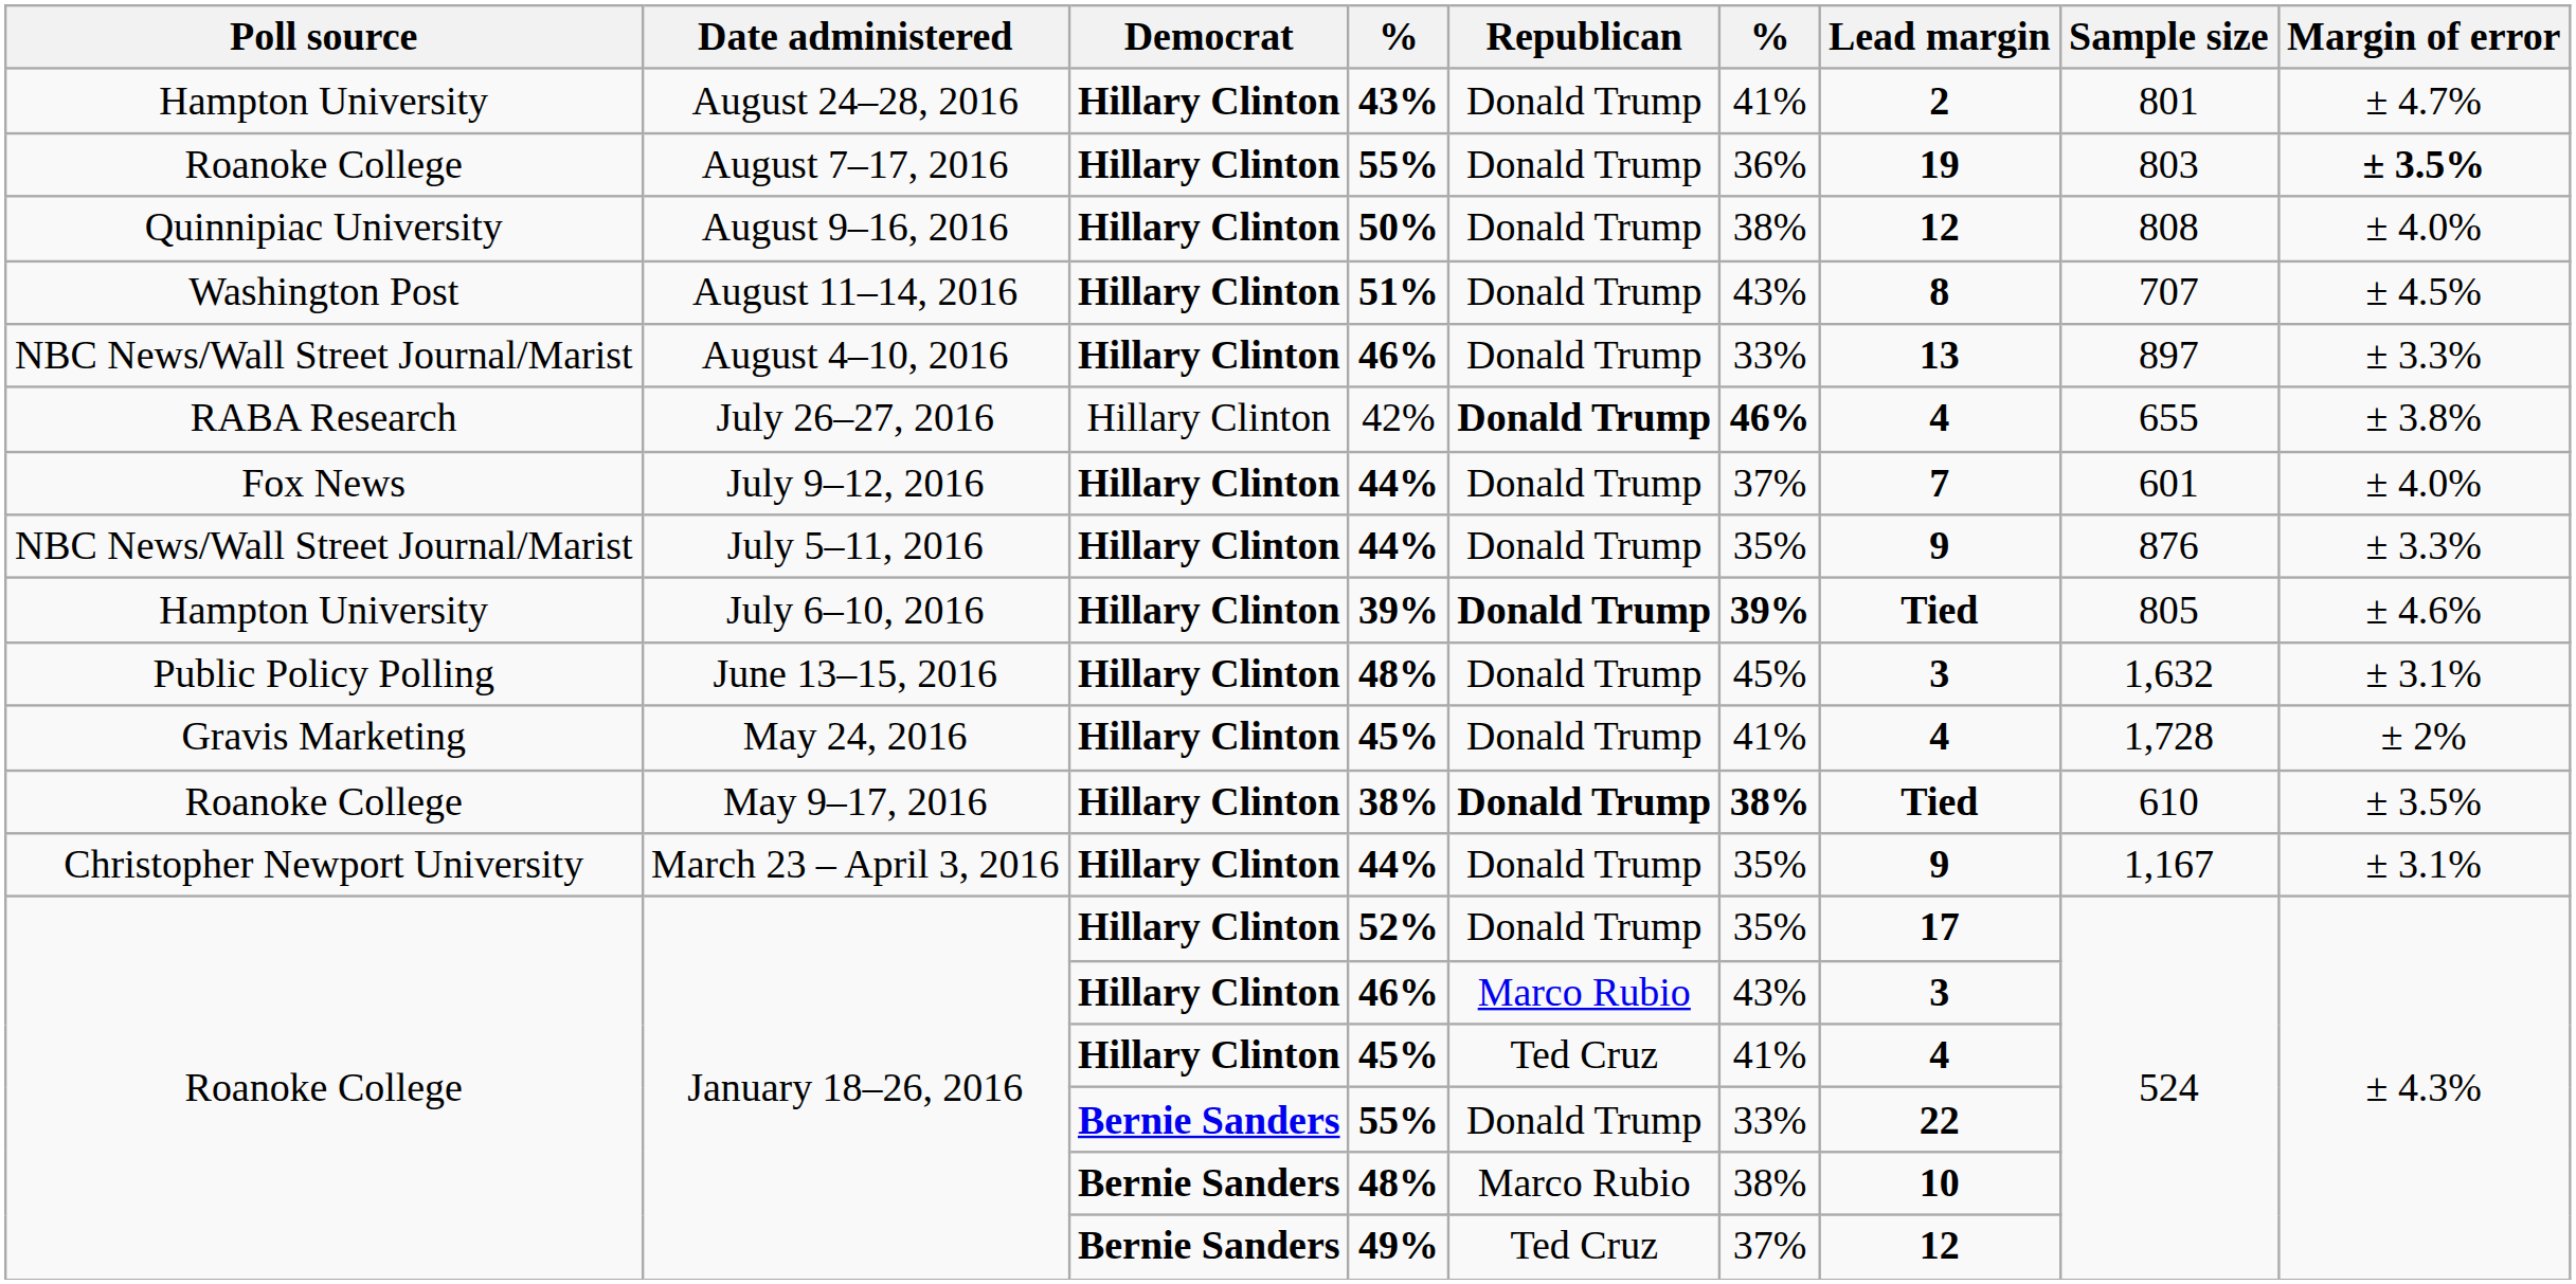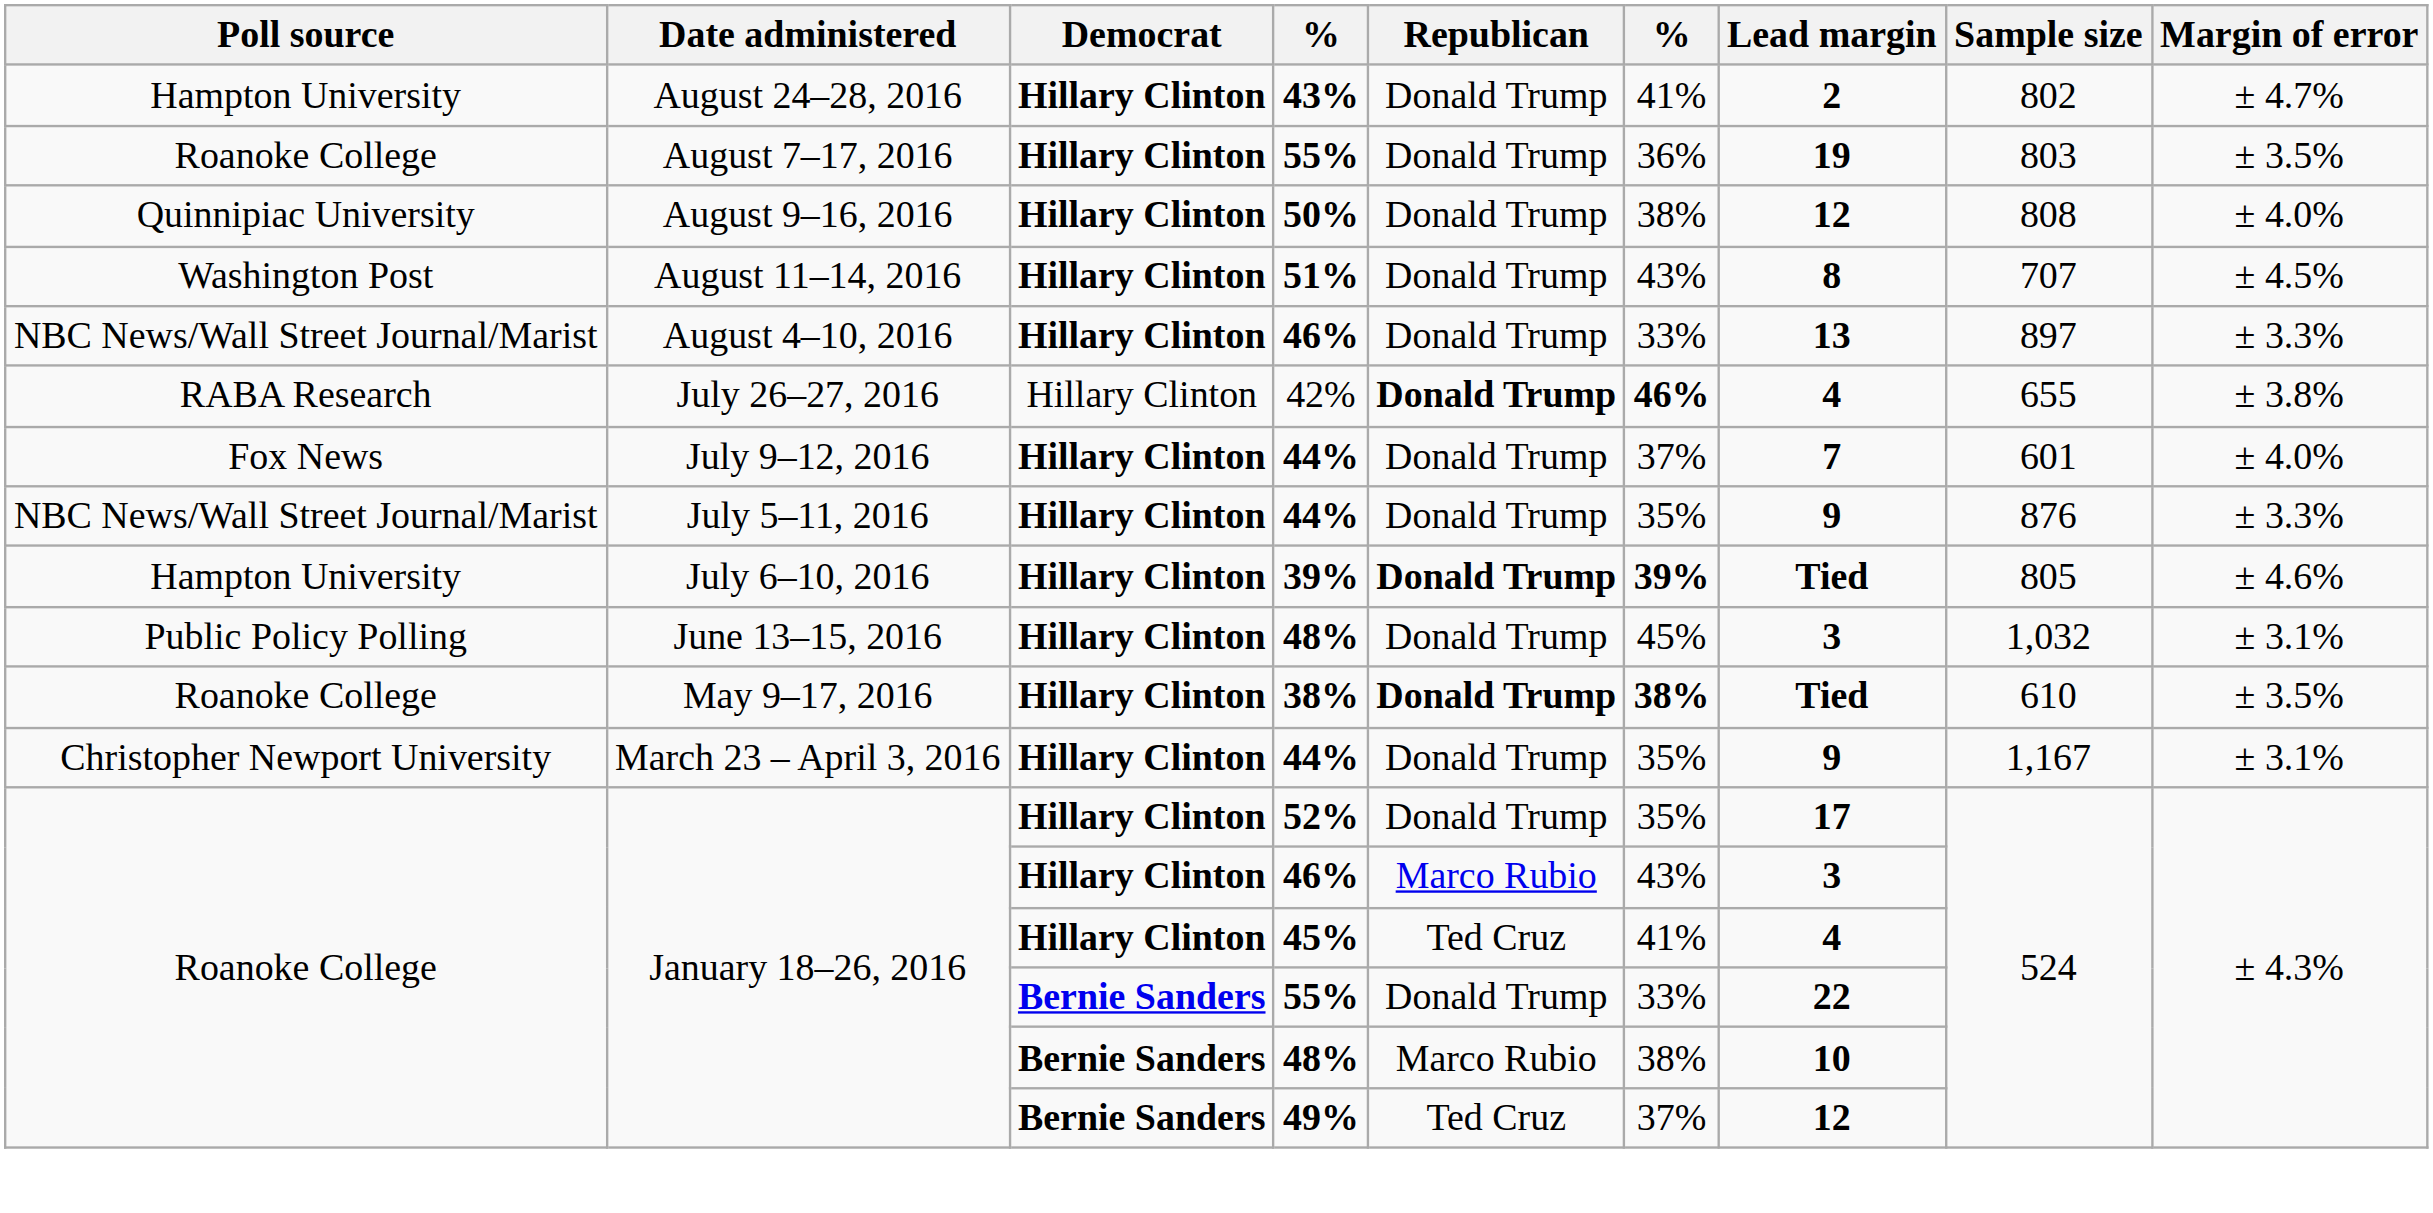August 24–28, 2016 | Sample size: 801 -> 802
August 7–17, 2016 | Margin of error: bold -> normal
June 13–15, 2016 | Sample size: 1,632 -> 1,032
- row: Gravis Marketing | May 24, 2016 | Hillary Clinton | 45% | Donald Trump | 41% | 4 | 1,728 | ± 2%
